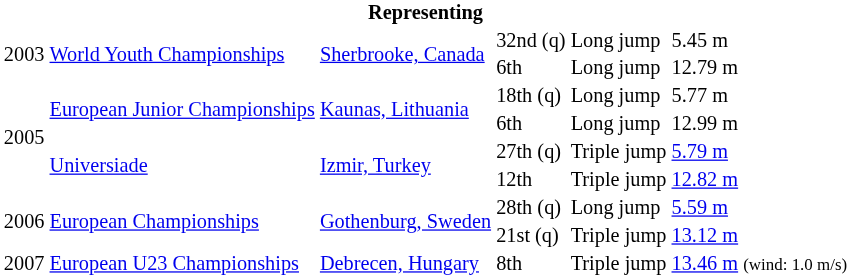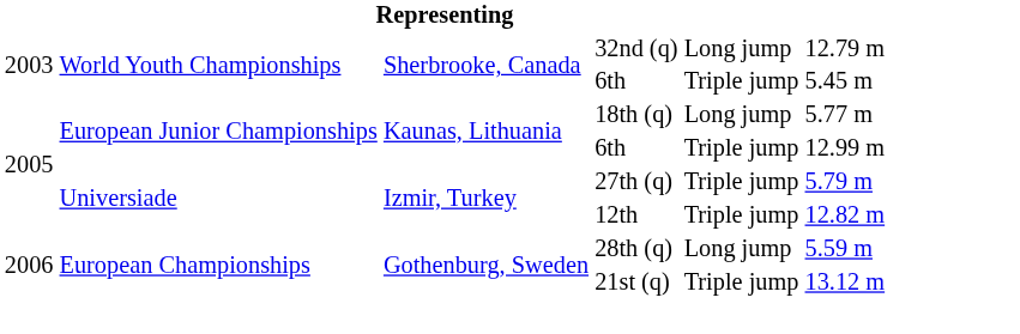32nd (q) | column 6: 5.45 m -> 12.79 m
World Youth Championships / 6th | column 5: Long jump -> Triple jump
World Youth Championships / 6th | column 6: 12.79 m -> 5.45 m
European Junior Championships / 6th | column 5: Long jump -> Triple jump
- row: 2007 | European U23 Championships | Debrecen, Hungary | 8th | Triple jump | 13.46 m (wind: 1.0 m/s)
